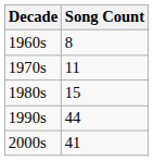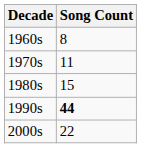1990s | Song Count: normal -> bold
2000s | Song Count: 41 -> 22
